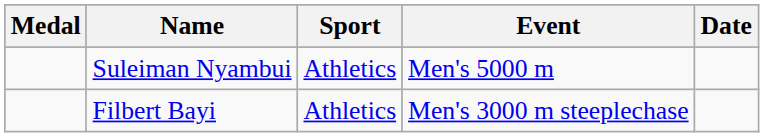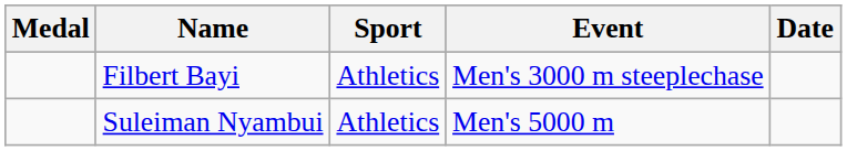rows swapped: Suleiman Nyambui <-> Filbert Bayi
